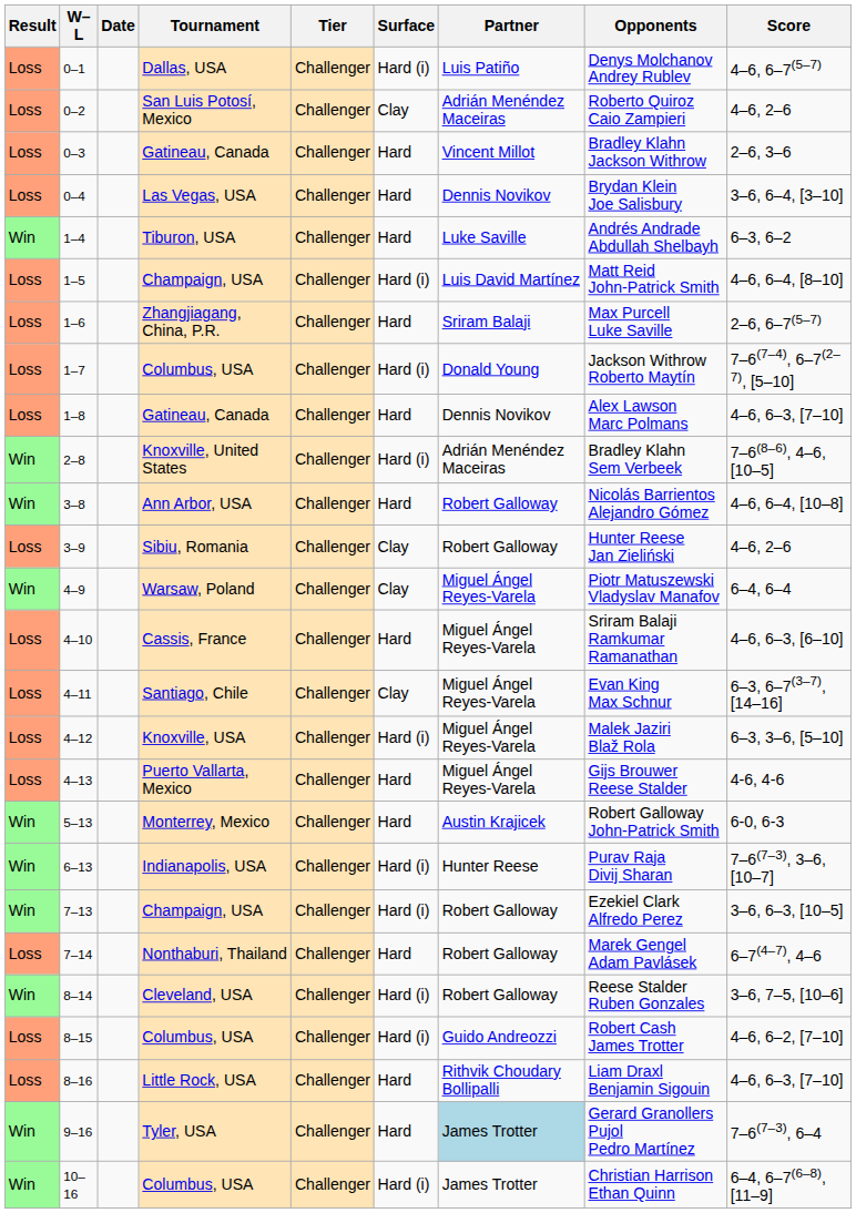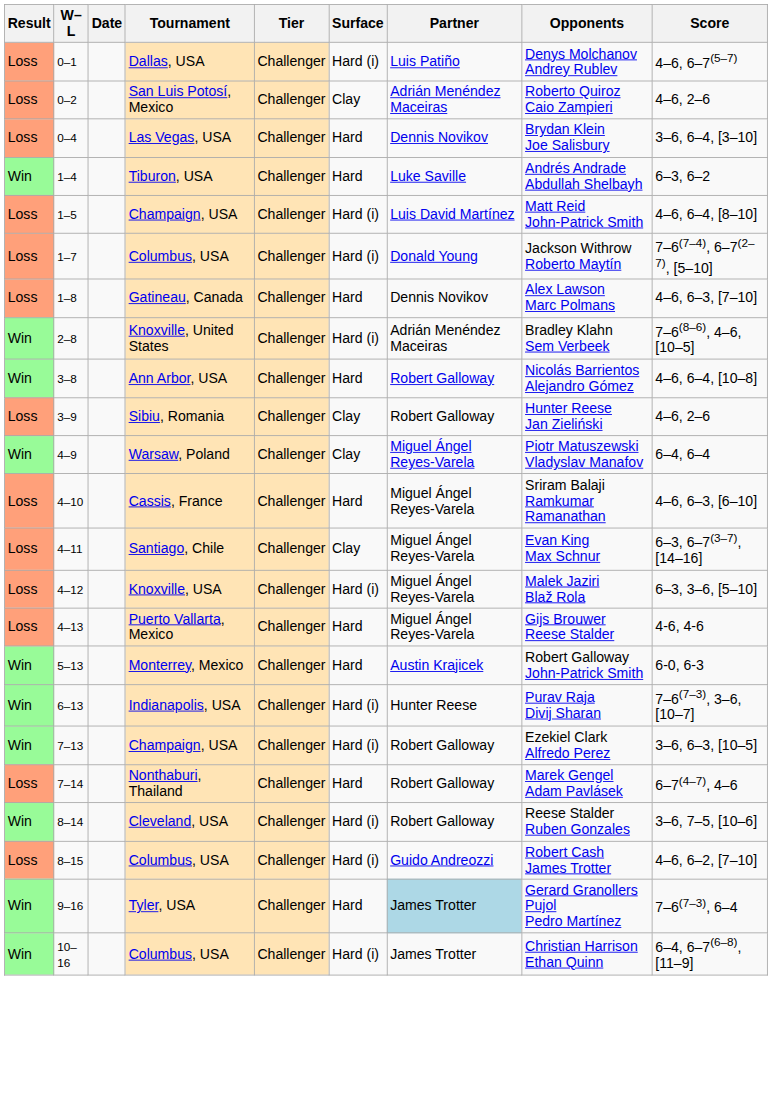- row: Loss | 0–3 | Gatineau, Canada | Challenger | Hard | Vincent Millot | Bradley Klahn Jackson Withrow | 2–6, 3–6
- row: Loss | 1–6 | Zhangjiagang, China, P.R. | Challenger | Hard | Sriram Balaji | Max Purcell Luke Saville | 2–6, 6–7(5–7)
- row: Loss | 8–16 | Little Rock, USA | Challenger | Hard | Rithvik Choudary Bollipalli | Liam Draxl Benjamin Sigouin | 4–6, 6–3, [7–10]
